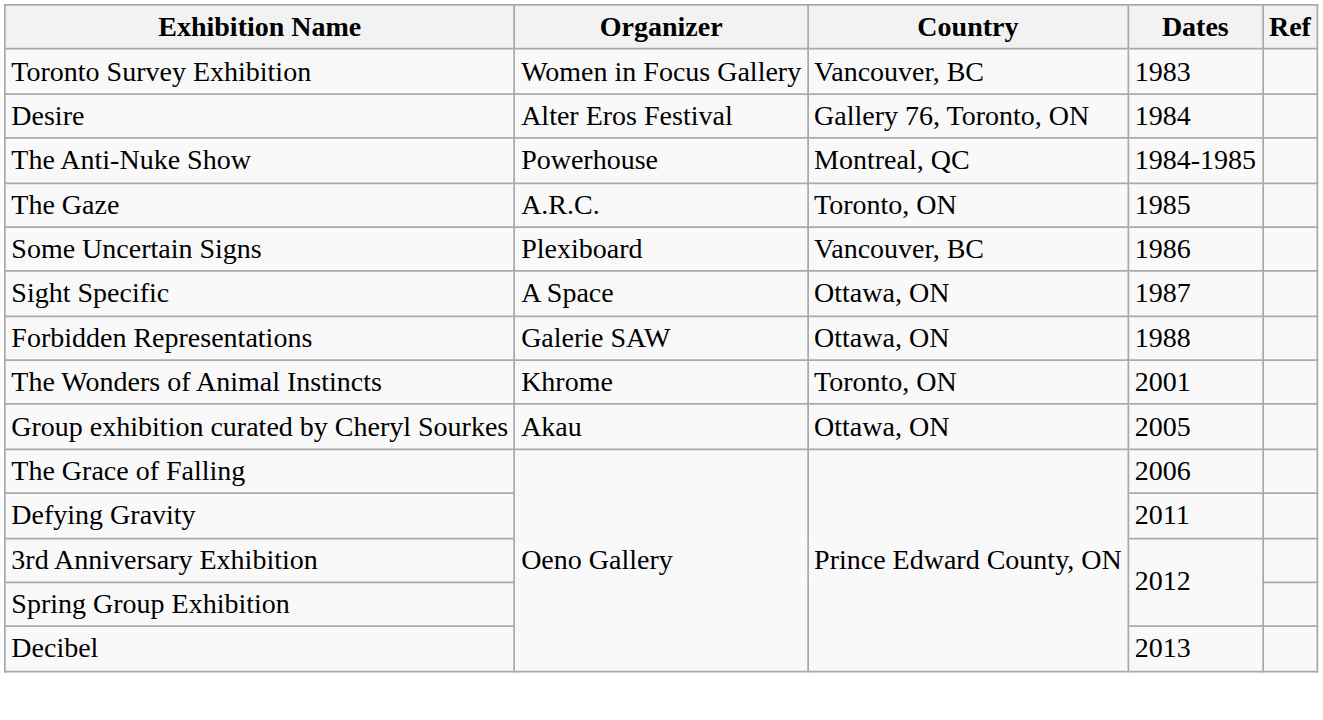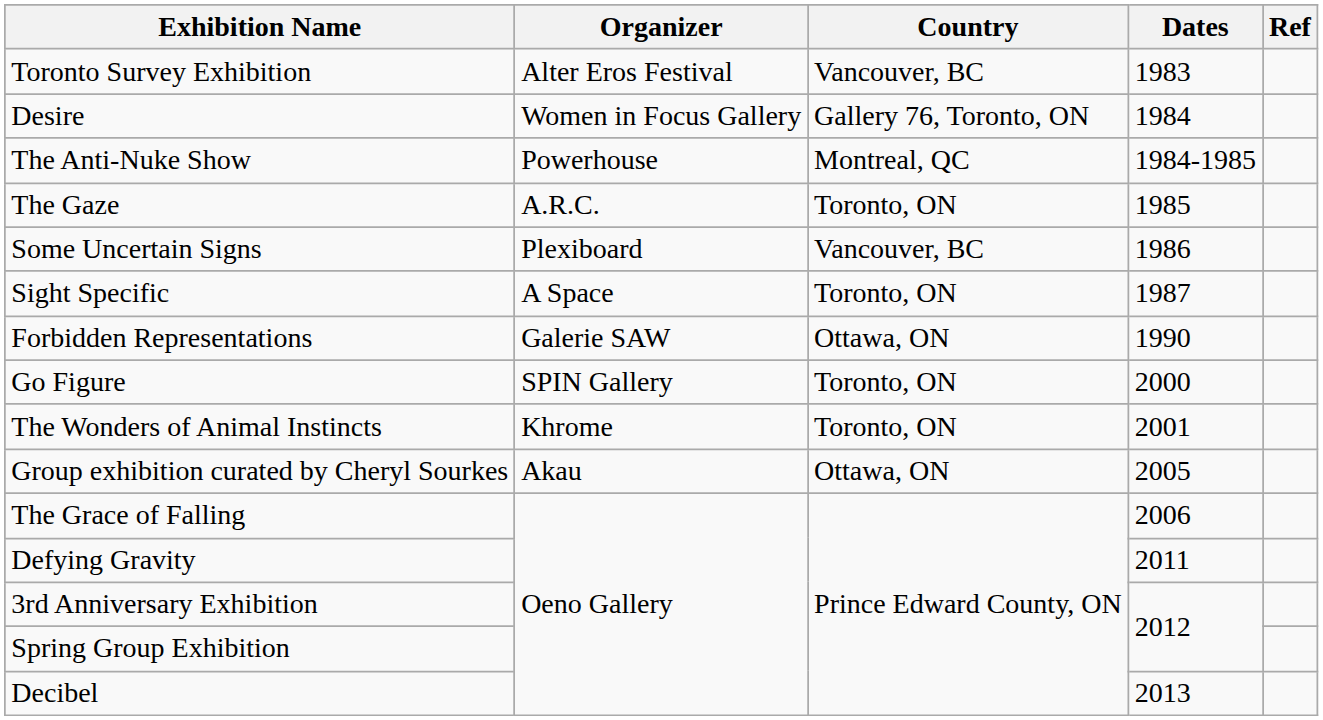Toronto Survey Exhibition | Organizer: Women in Focus Gallery -> Alter Eros Festival
Desire | Organizer: Alter Eros Festival -> Women in Focus Gallery
Sight Specific | Country: Ottawa, ON -> Toronto, ON
Forbidden Representations | Dates: 1988 -> 1990
+ row: Go Figure | SPIN Gallery | Toronto, ON | 2000
